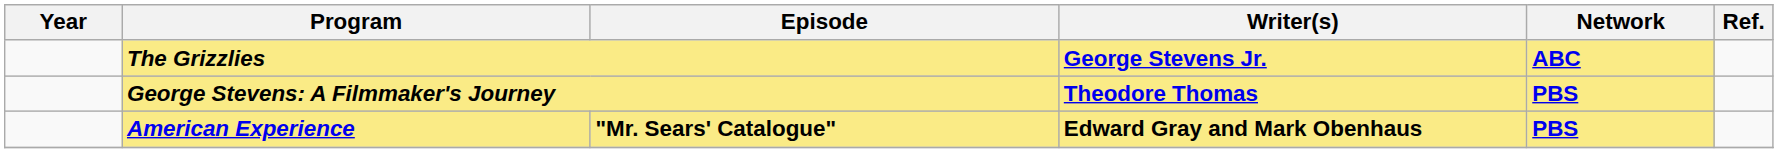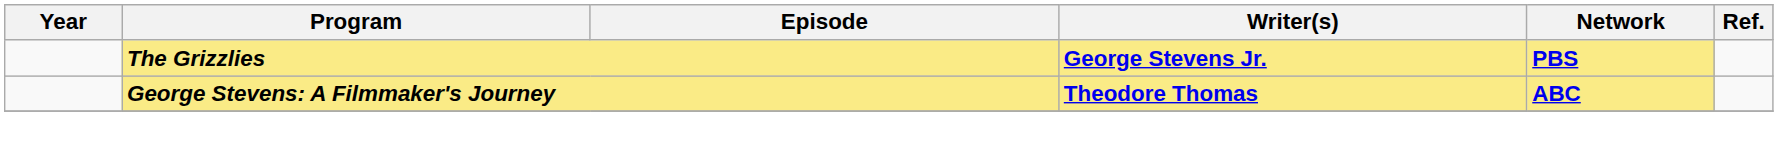The Grizzlies | Network: ABC -> PBS
George Stevens: A Filmmaker's Journey | Network: PBS -> ABC
- row: American Experience | "Mr. Sears' Catalogue" | Edward Gray and Mark Obenhaus | PBS
